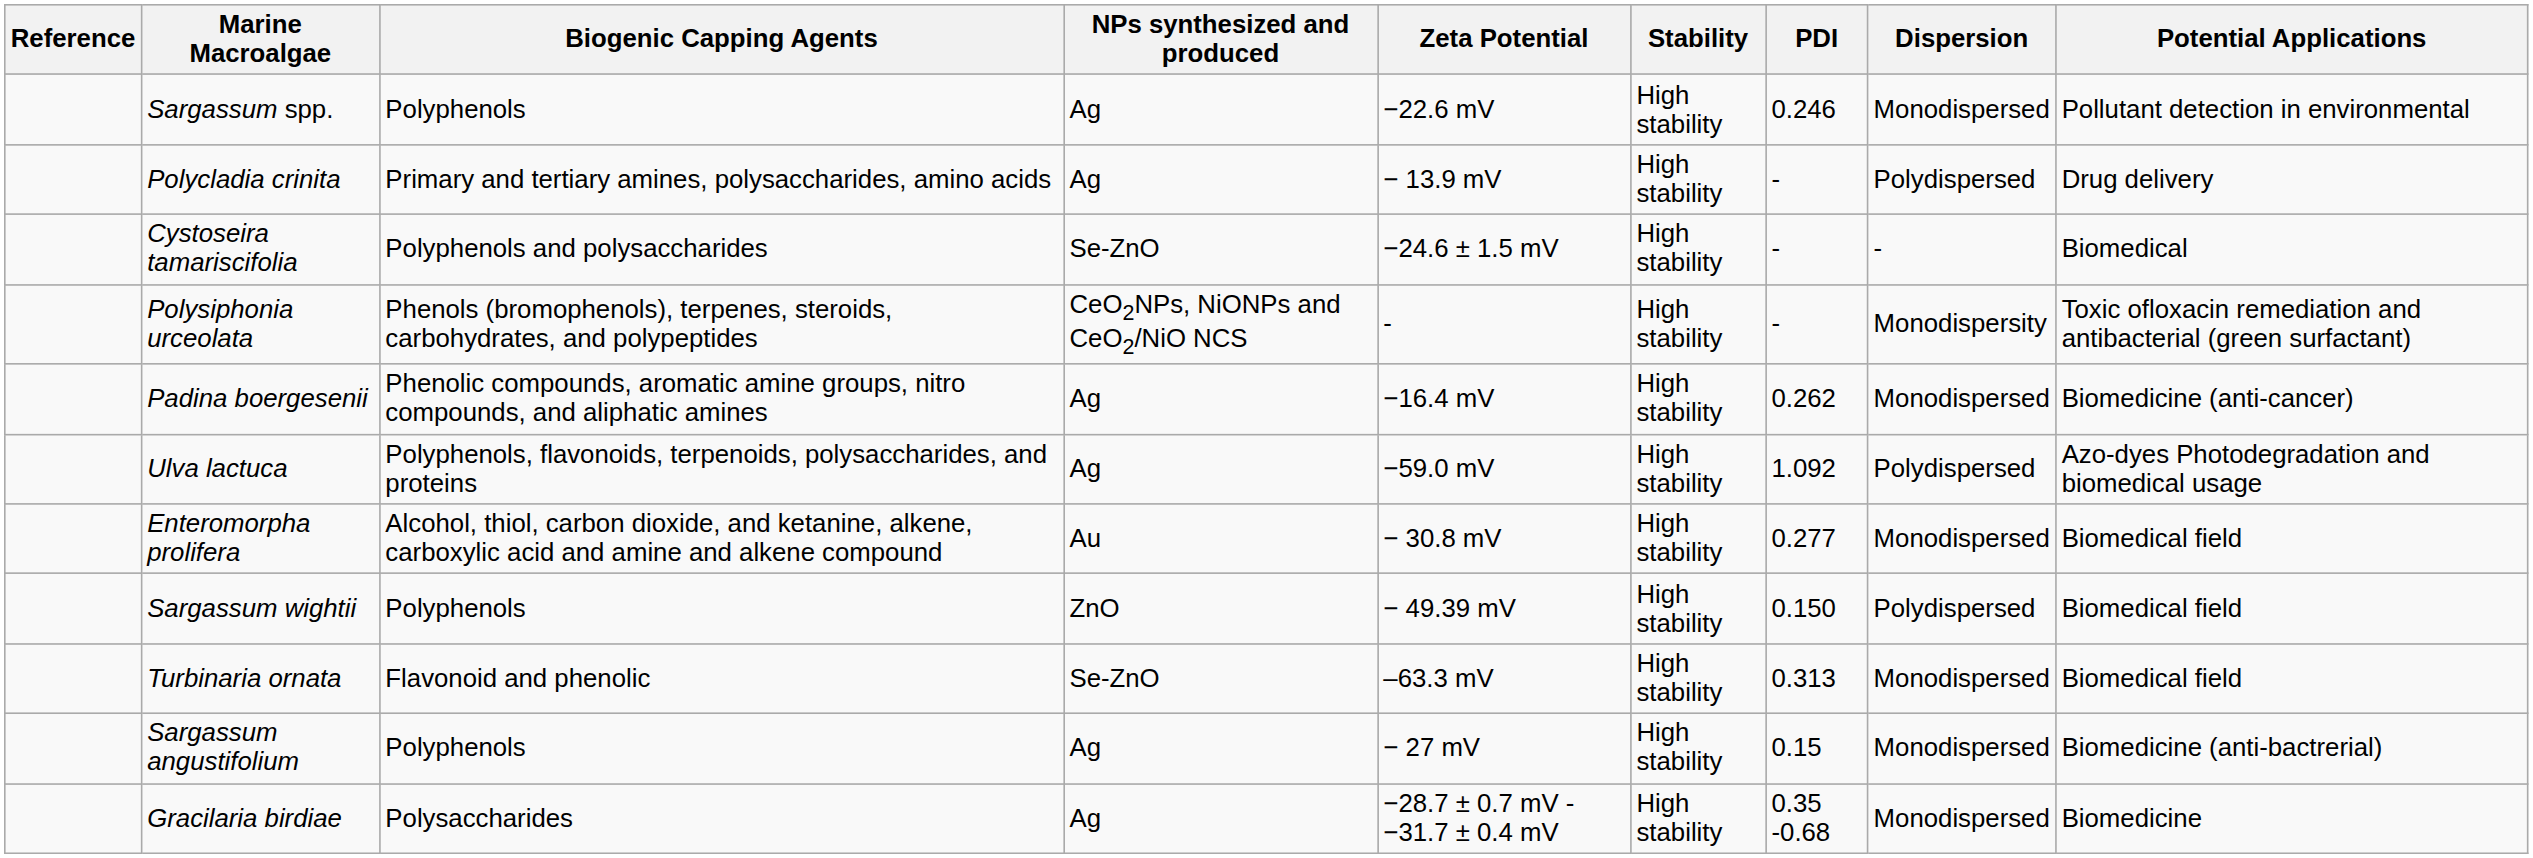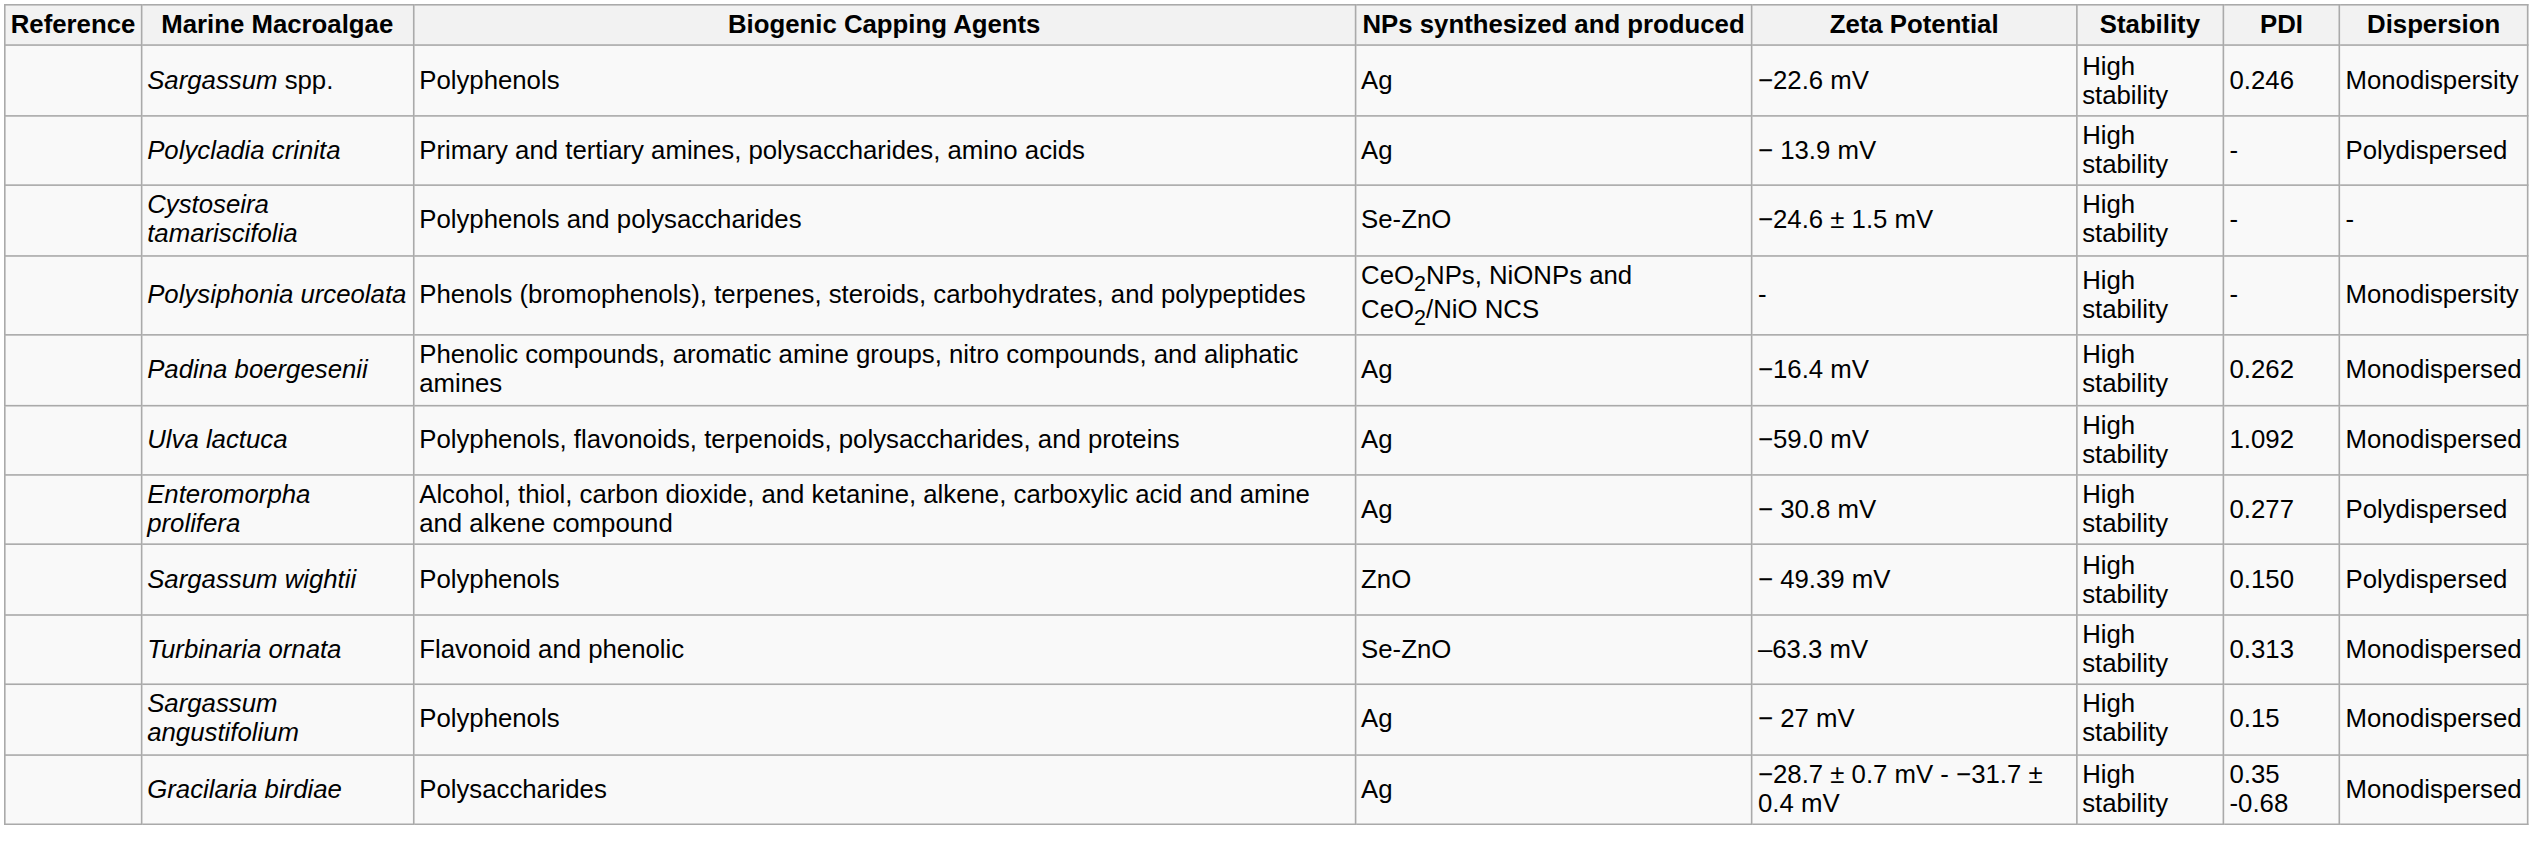- column: Potential Applications | Pollutant detection in environmental | Drug delivery | Biomedical | Toxic ofloxacin remediation and antibacterial (green surfactant) | Biomedicine (anti-cancer) | Azo-dyes Photodegradation and biomedical usage | Biomedical field | Biomedical field | Biomedical field | Biomedicine (anti-bactrerial) | Biomedicine
Sargassum spp. | Dispersion: Monodispersed -> Monodispersity
Ulva lactuca | Dispersion: Polydispersed -> Monodispersed
Enteromorpha prolifera | NPs synthesized and produced: Au -> Ag
Enteromorpha prolifera | Dispersion: Monodispersed -> Polydispersed
